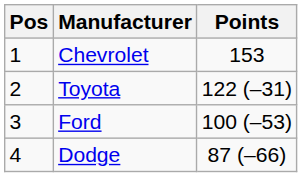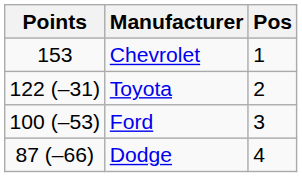columns swapped: Pos <-> Points
